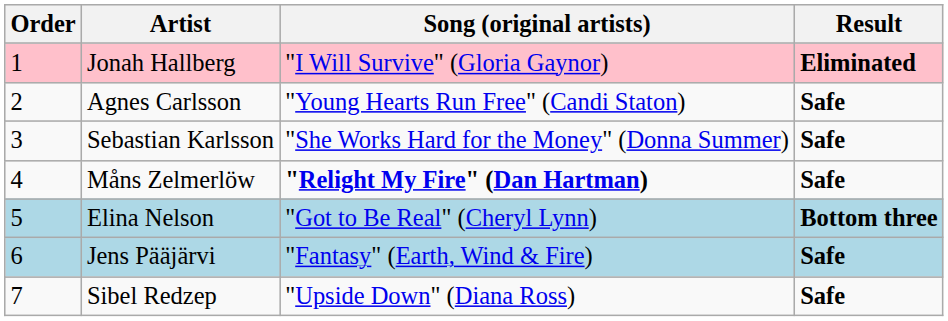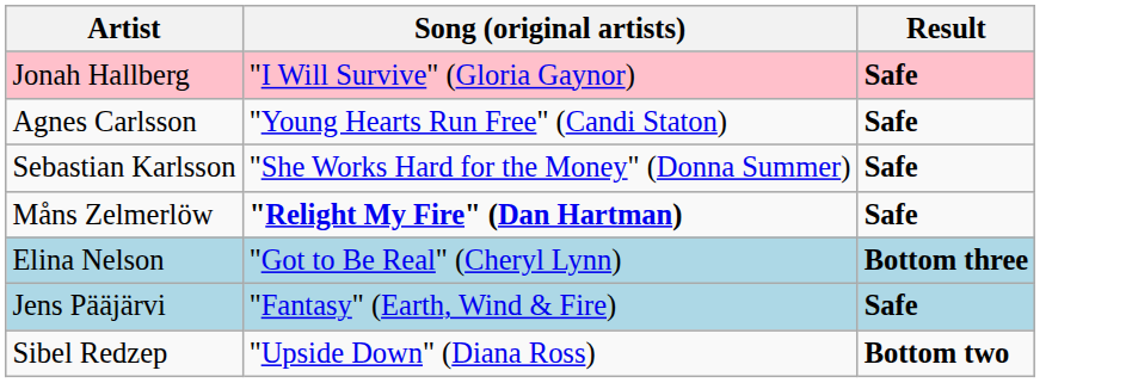- column: Order | 1 | 2 | 3 | 4 | 5 | 6 | 7
Jonah Hallberg | Result: Eliminated -> Safe
Sibel Redzep | Result: Safe -> Bottom two
